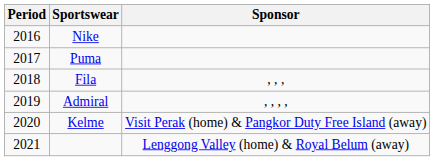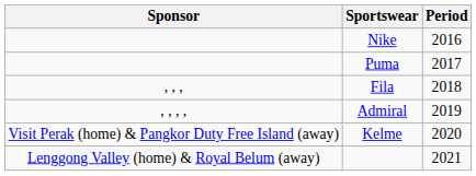columns swapped: Period <-> Sponsor
